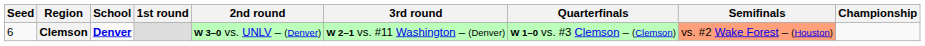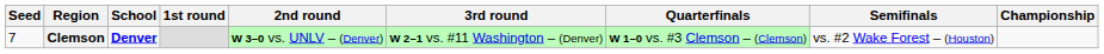Clemson | Seed: 6 -> 7
Clemson | Semifinals: lightsalmon background -> no background
